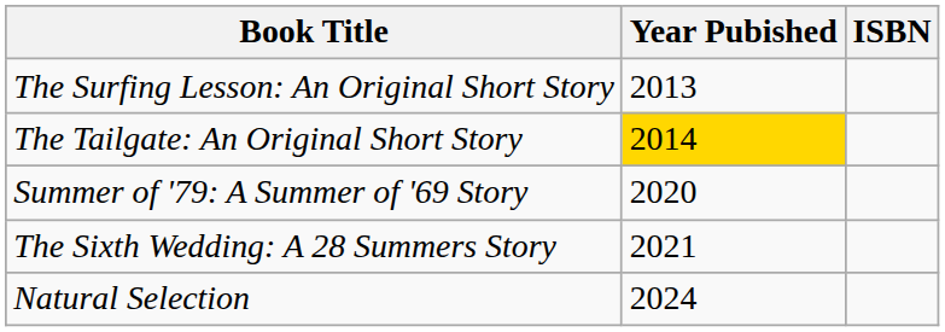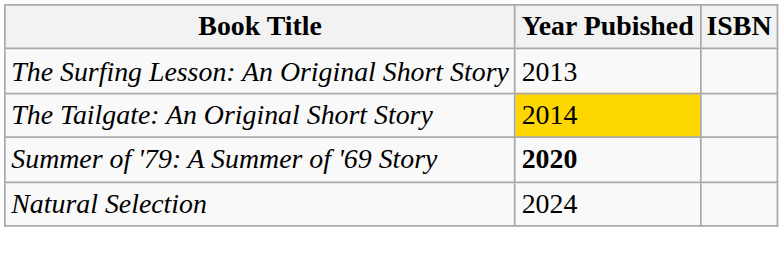Summer of '79: A Summer of '69 Story | Year Pubished: normal -> bold
- row: The Sixth Wedding: A 28 Summers Story | 2021
